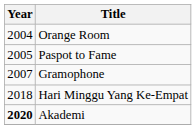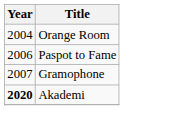Paspot to Fame | Year: 2005 -> 2006
- row: 2018 | Hari Minggu Yang Ke-Empat
